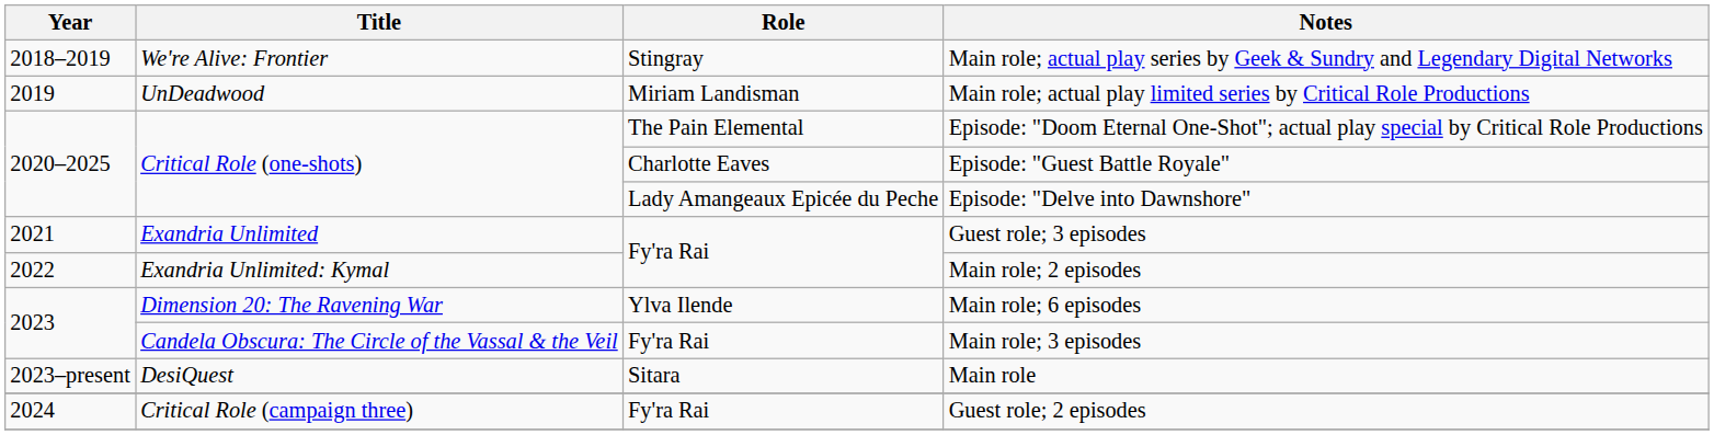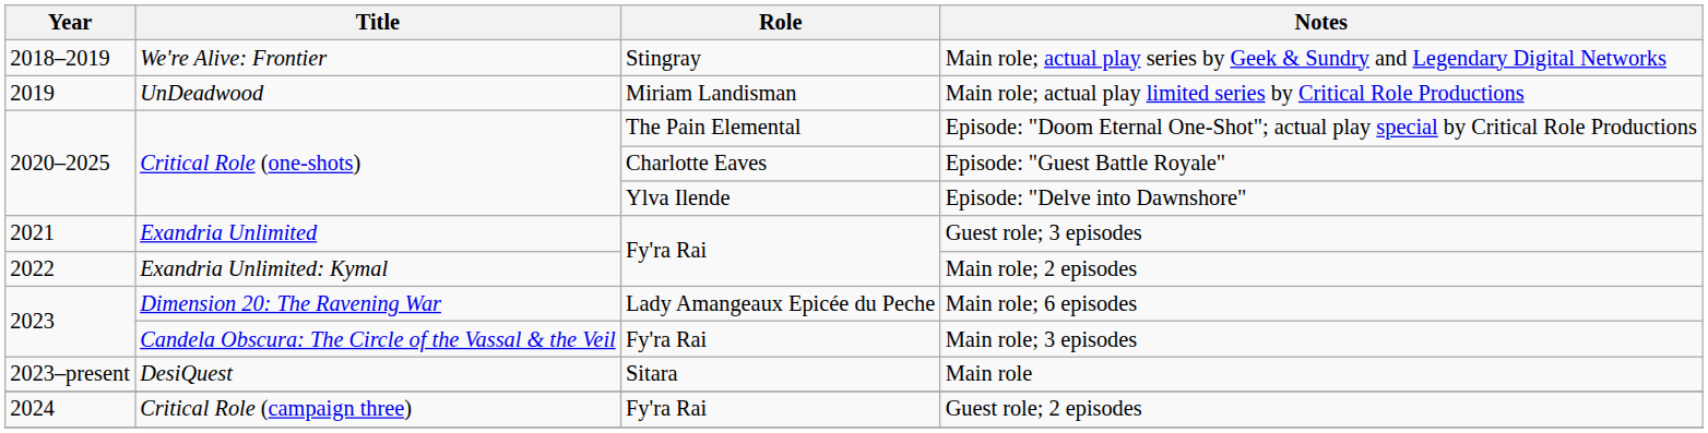Episode: "Delve into Dawnshore" | Role: Lady Amangeaux Epicée du Peche -> Ylva Ilende
Main role; 6 episodes | Role: Ylva Ilende -> Lady Amangeaux Epicée du Peche
